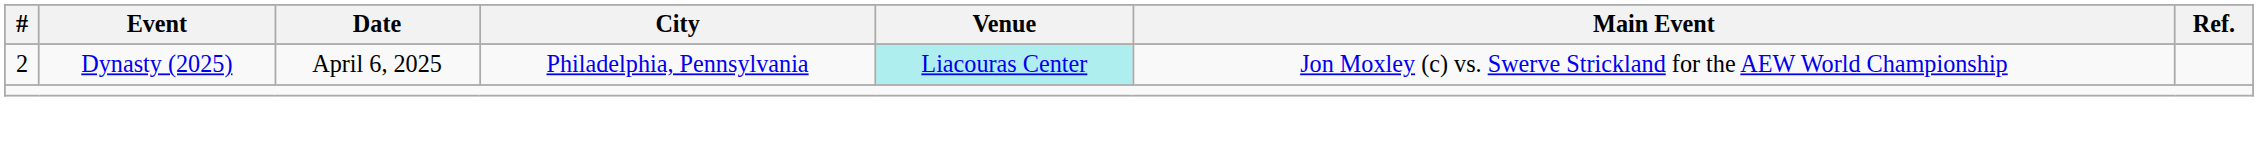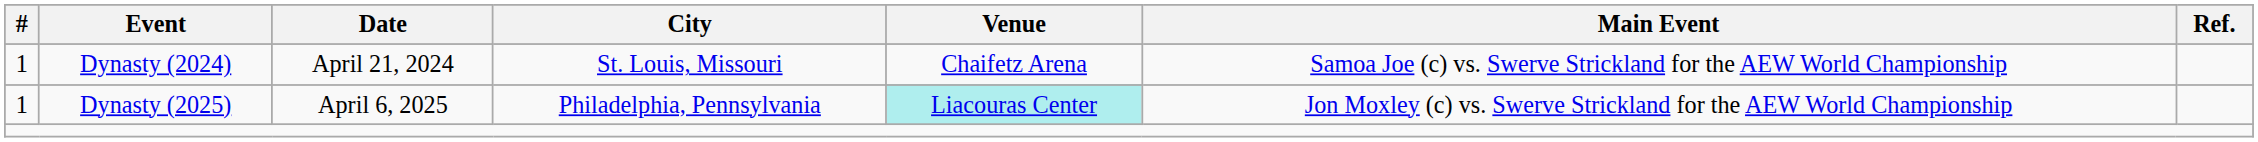+ row: 1 | Dynasty (2024) | April 21, 2024 | St. Louis, Missouri | Chaifetz Arena | Samoa Joe (c) vs. Swerve Strickland for the AEW World Championship
Dynasty (2025) | #: 2 -> 1
